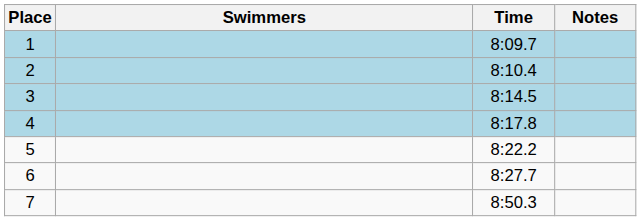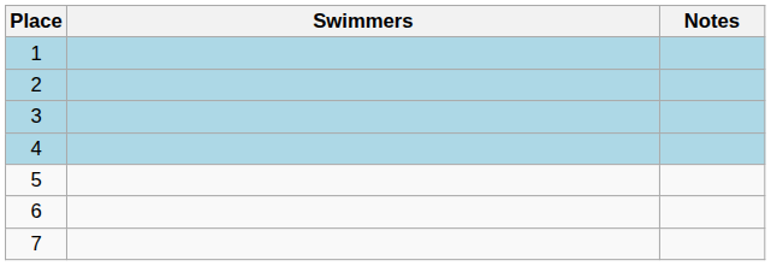- column: Time | 8:09.7 | 8:10.4 | 8:14.5 | 8:17.8 | 8:22.2 | 8:27.7 | 8:50.3
